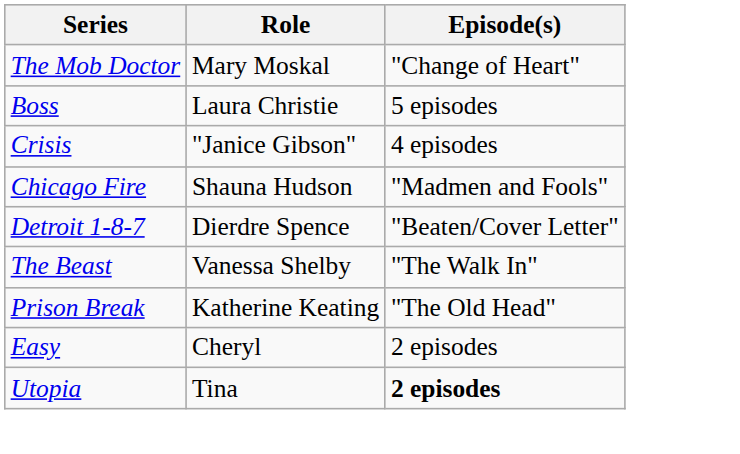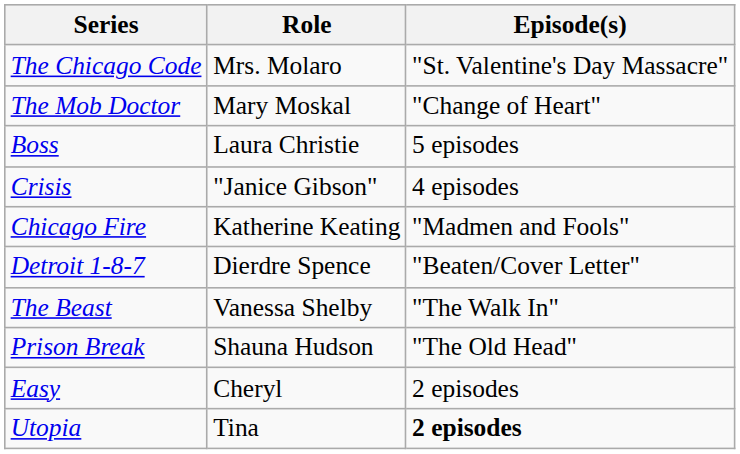+ row: The Chicago Code | Mrs. Molaro | "St. Valentine's Day Massacre"
Chicago Fire | Role: Shauna Hudson -> Katherine Keating
Prison Break | Role: Katherine Keating -> Shauna Hudson
